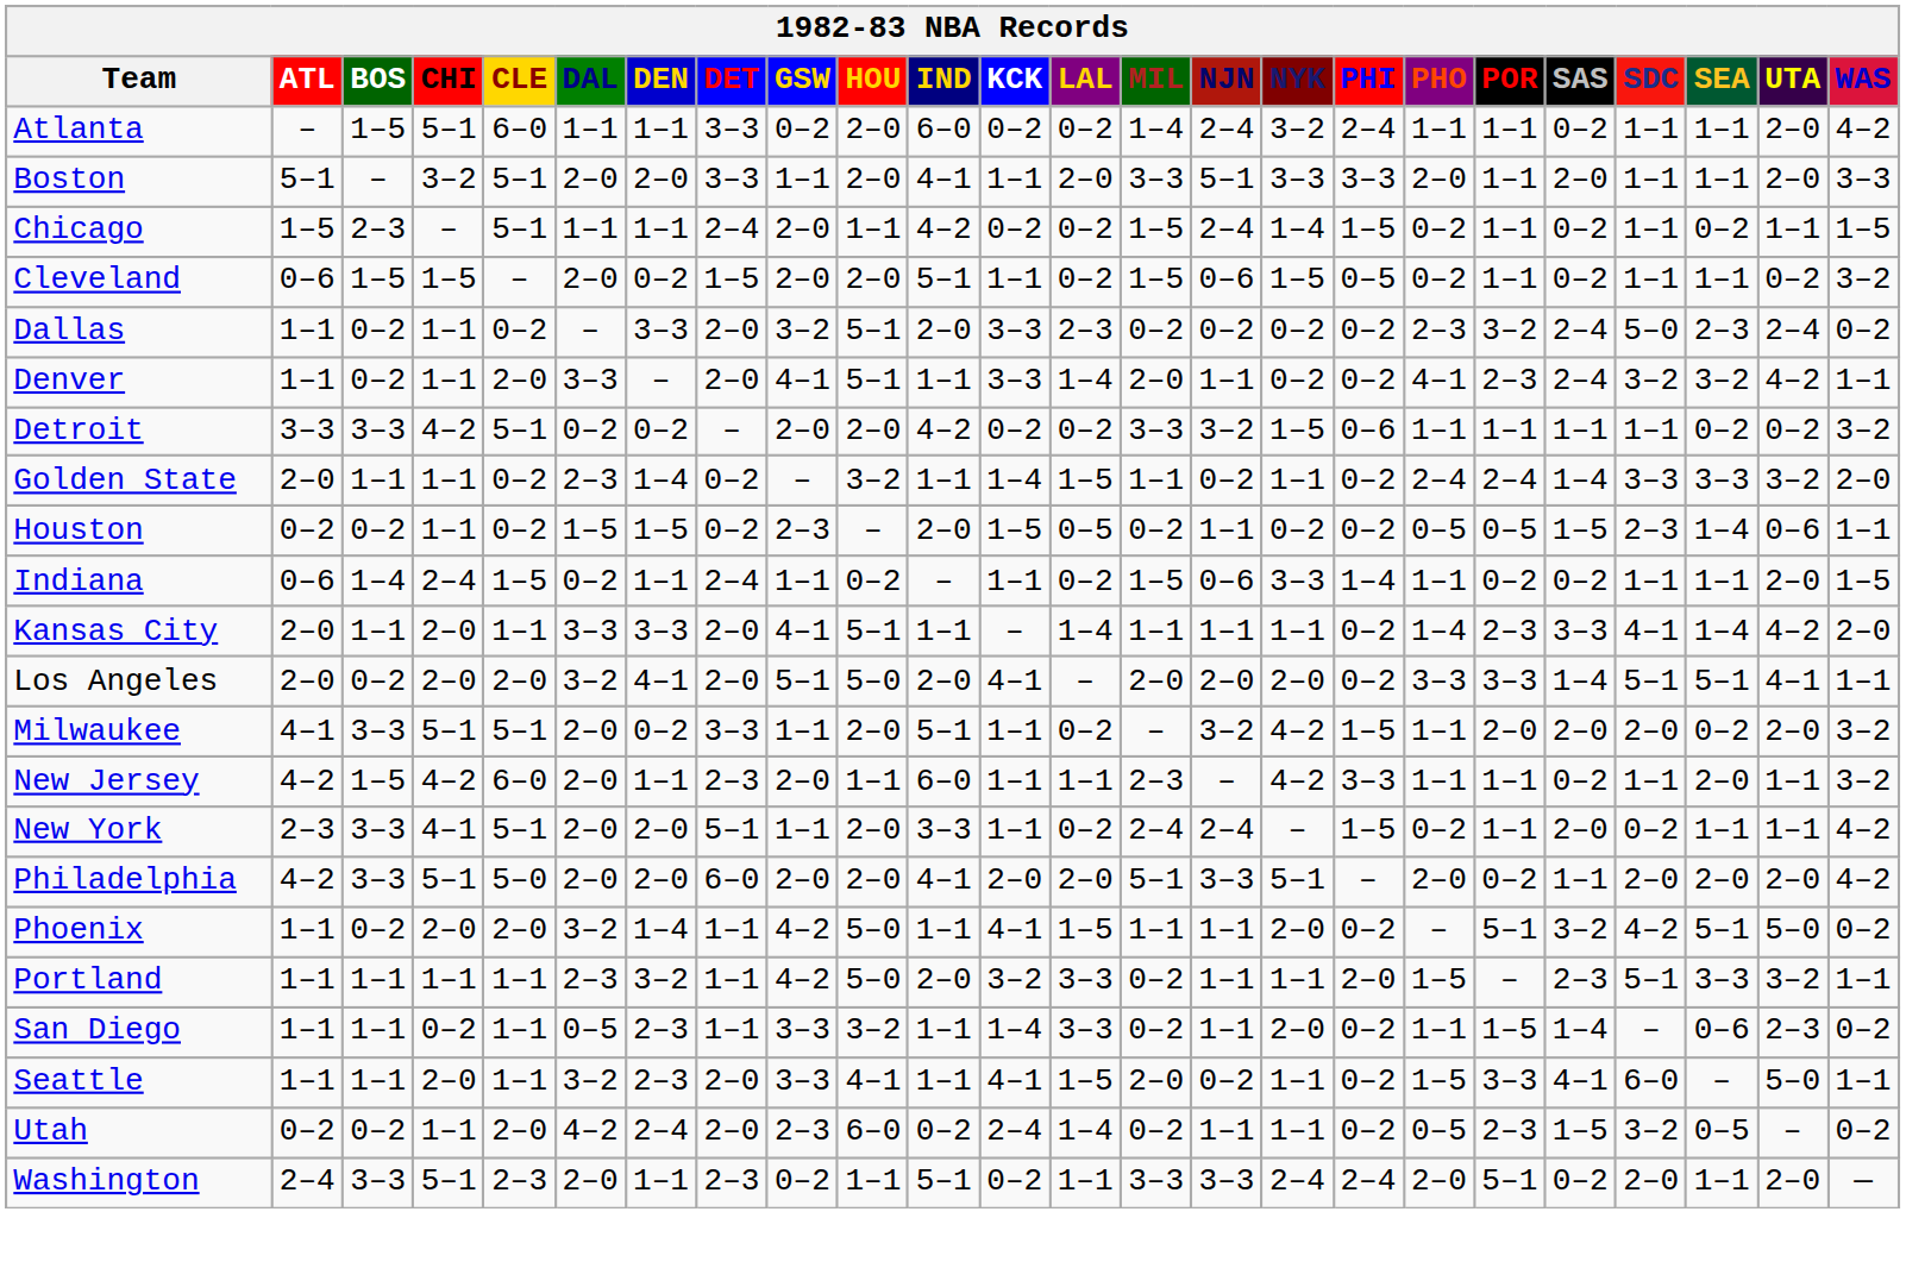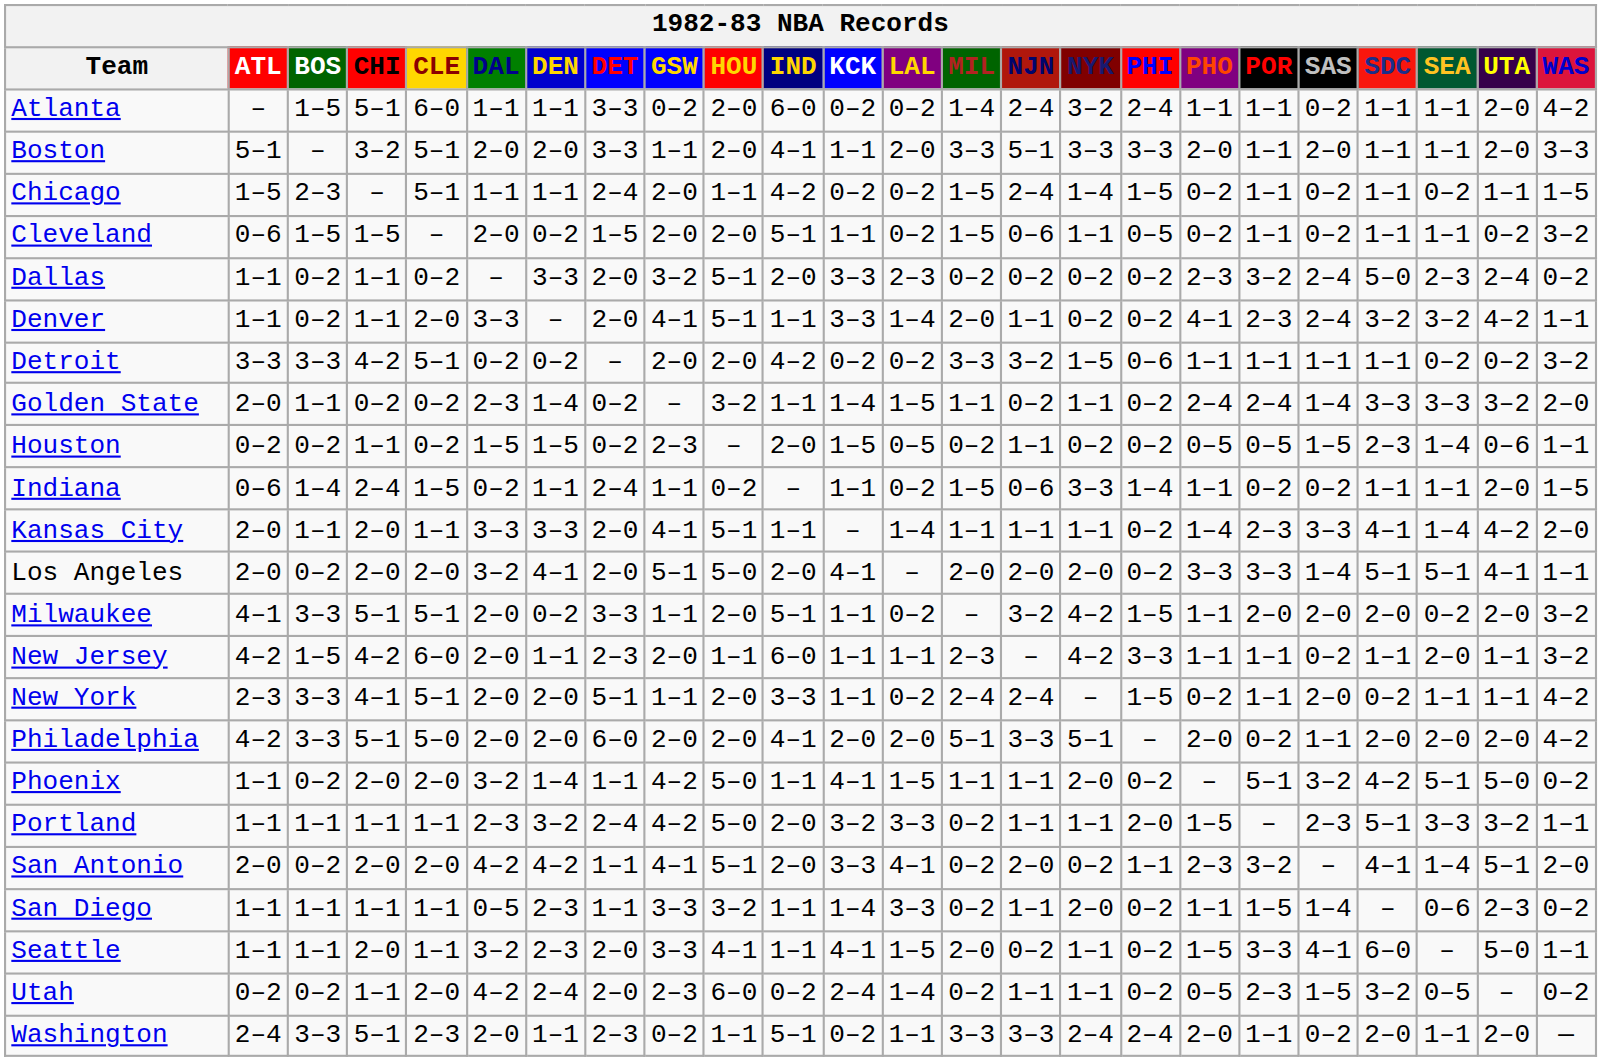Cleveland | NYK: 1–5 -> 1–1
Golden State | CHI: 1–1 -> 0–2
Portland | DET: 1–1 -> 2–4
+ row: San Antonio | 2–0 | 0–2 | 2–0 | 2–0 | 4–2 | 4–2 | 1–1 | 4–1 | 5–1 | 2–0 | 3–3 | 4–1 | 0–2 | 2–0 | 0–2 | 1–1 | 2–3 | 3–2 | – | 4–1 | 1–4 | 5–1 | 2–0
San Diego | CHI: 0–2 -> 1–1
Washington | POR: 5–1 -> 1–1
